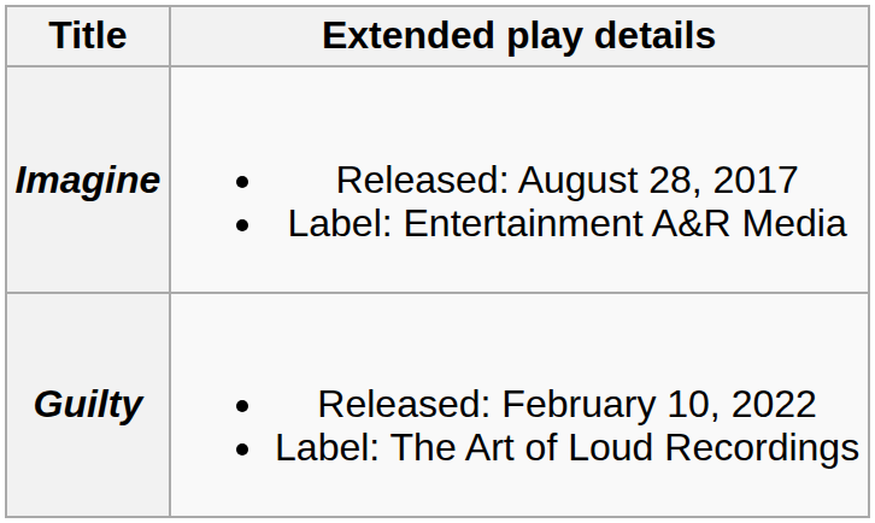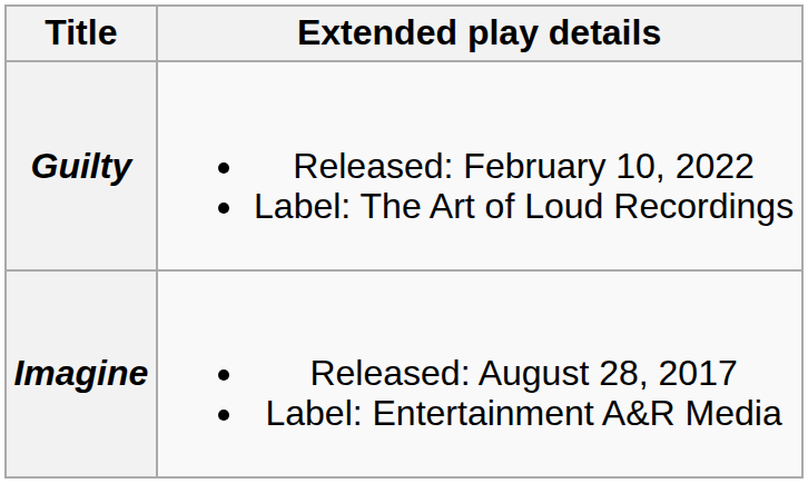rows swapped: Imagine <-> Guilty
